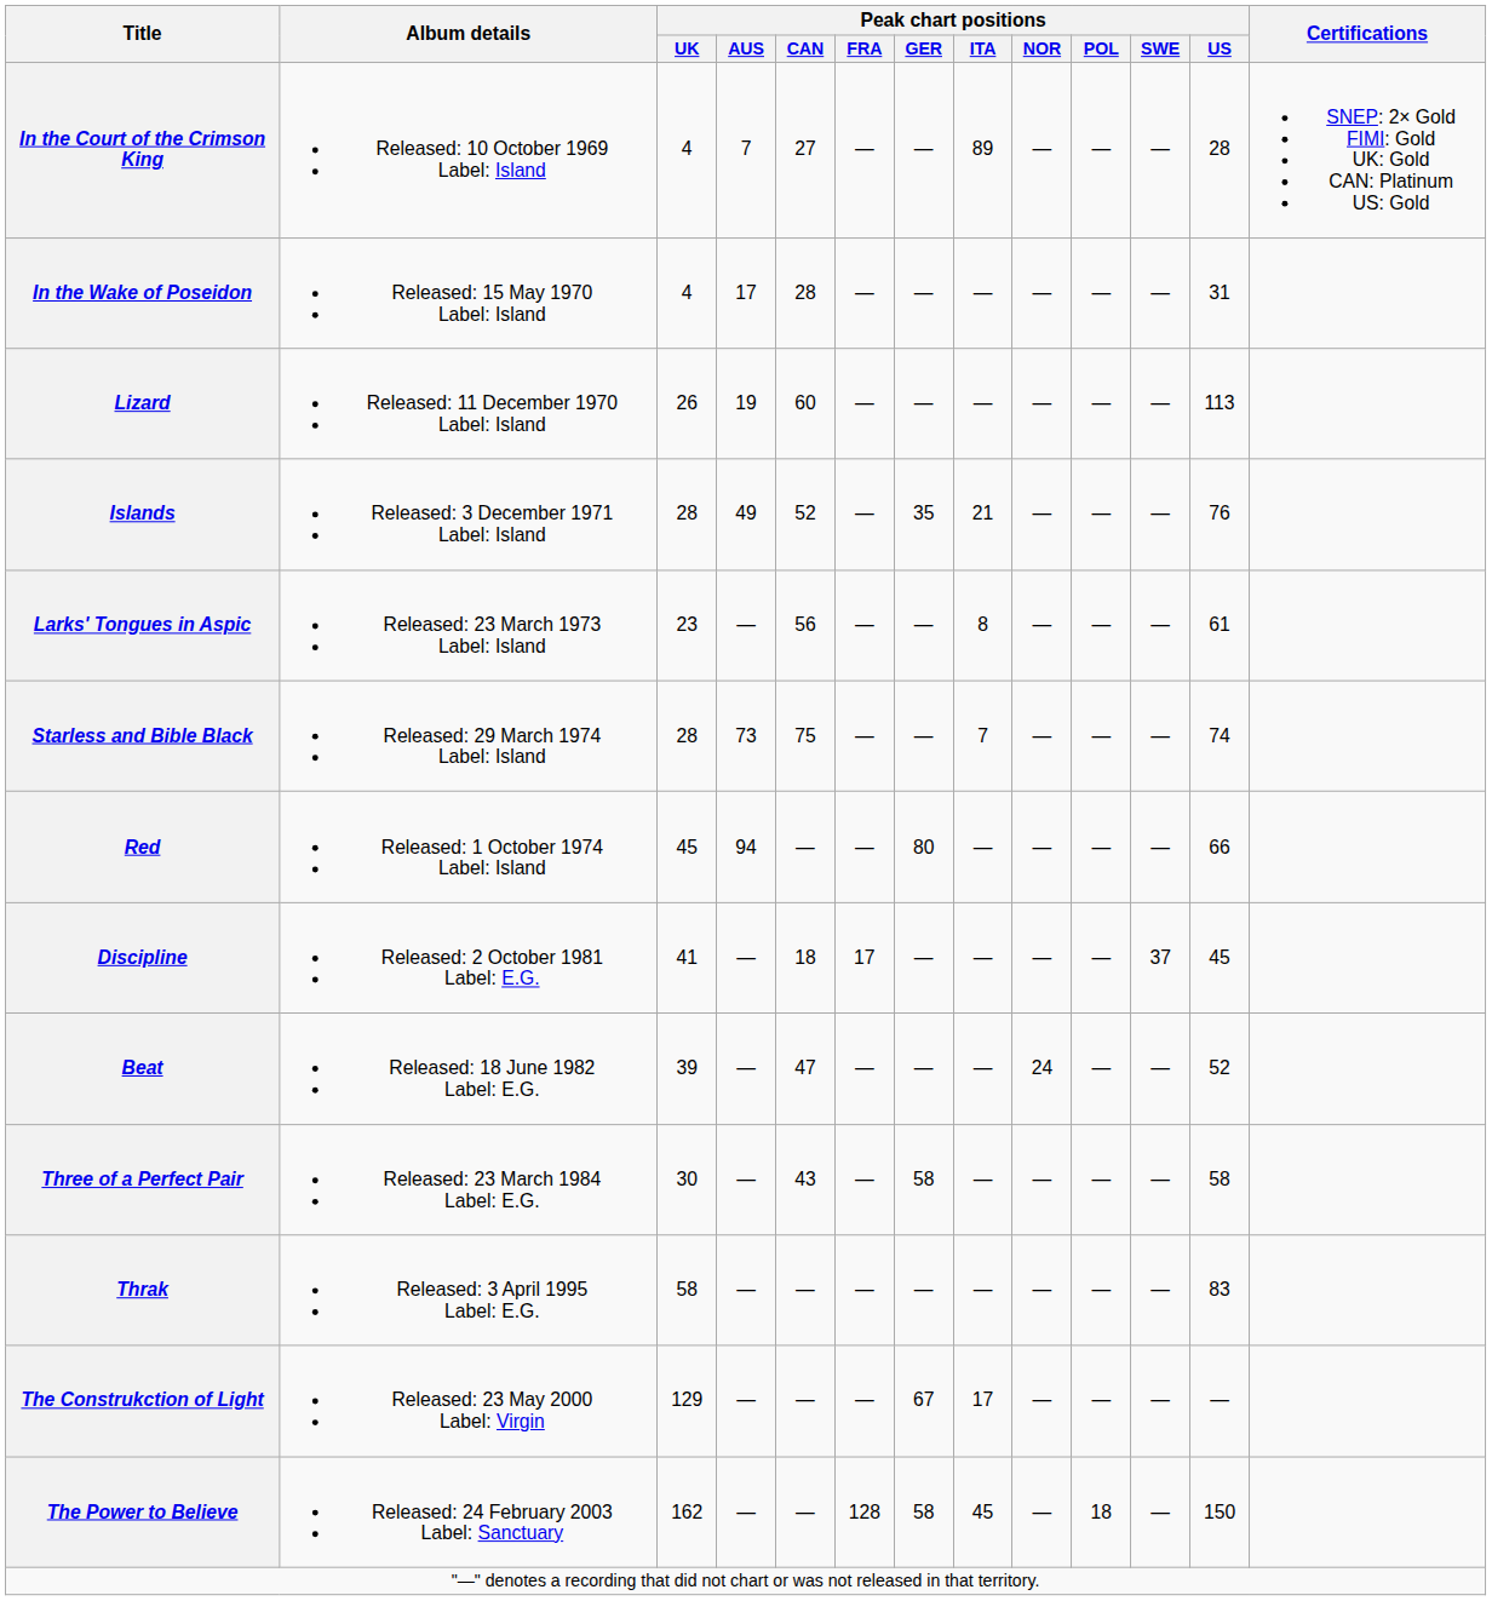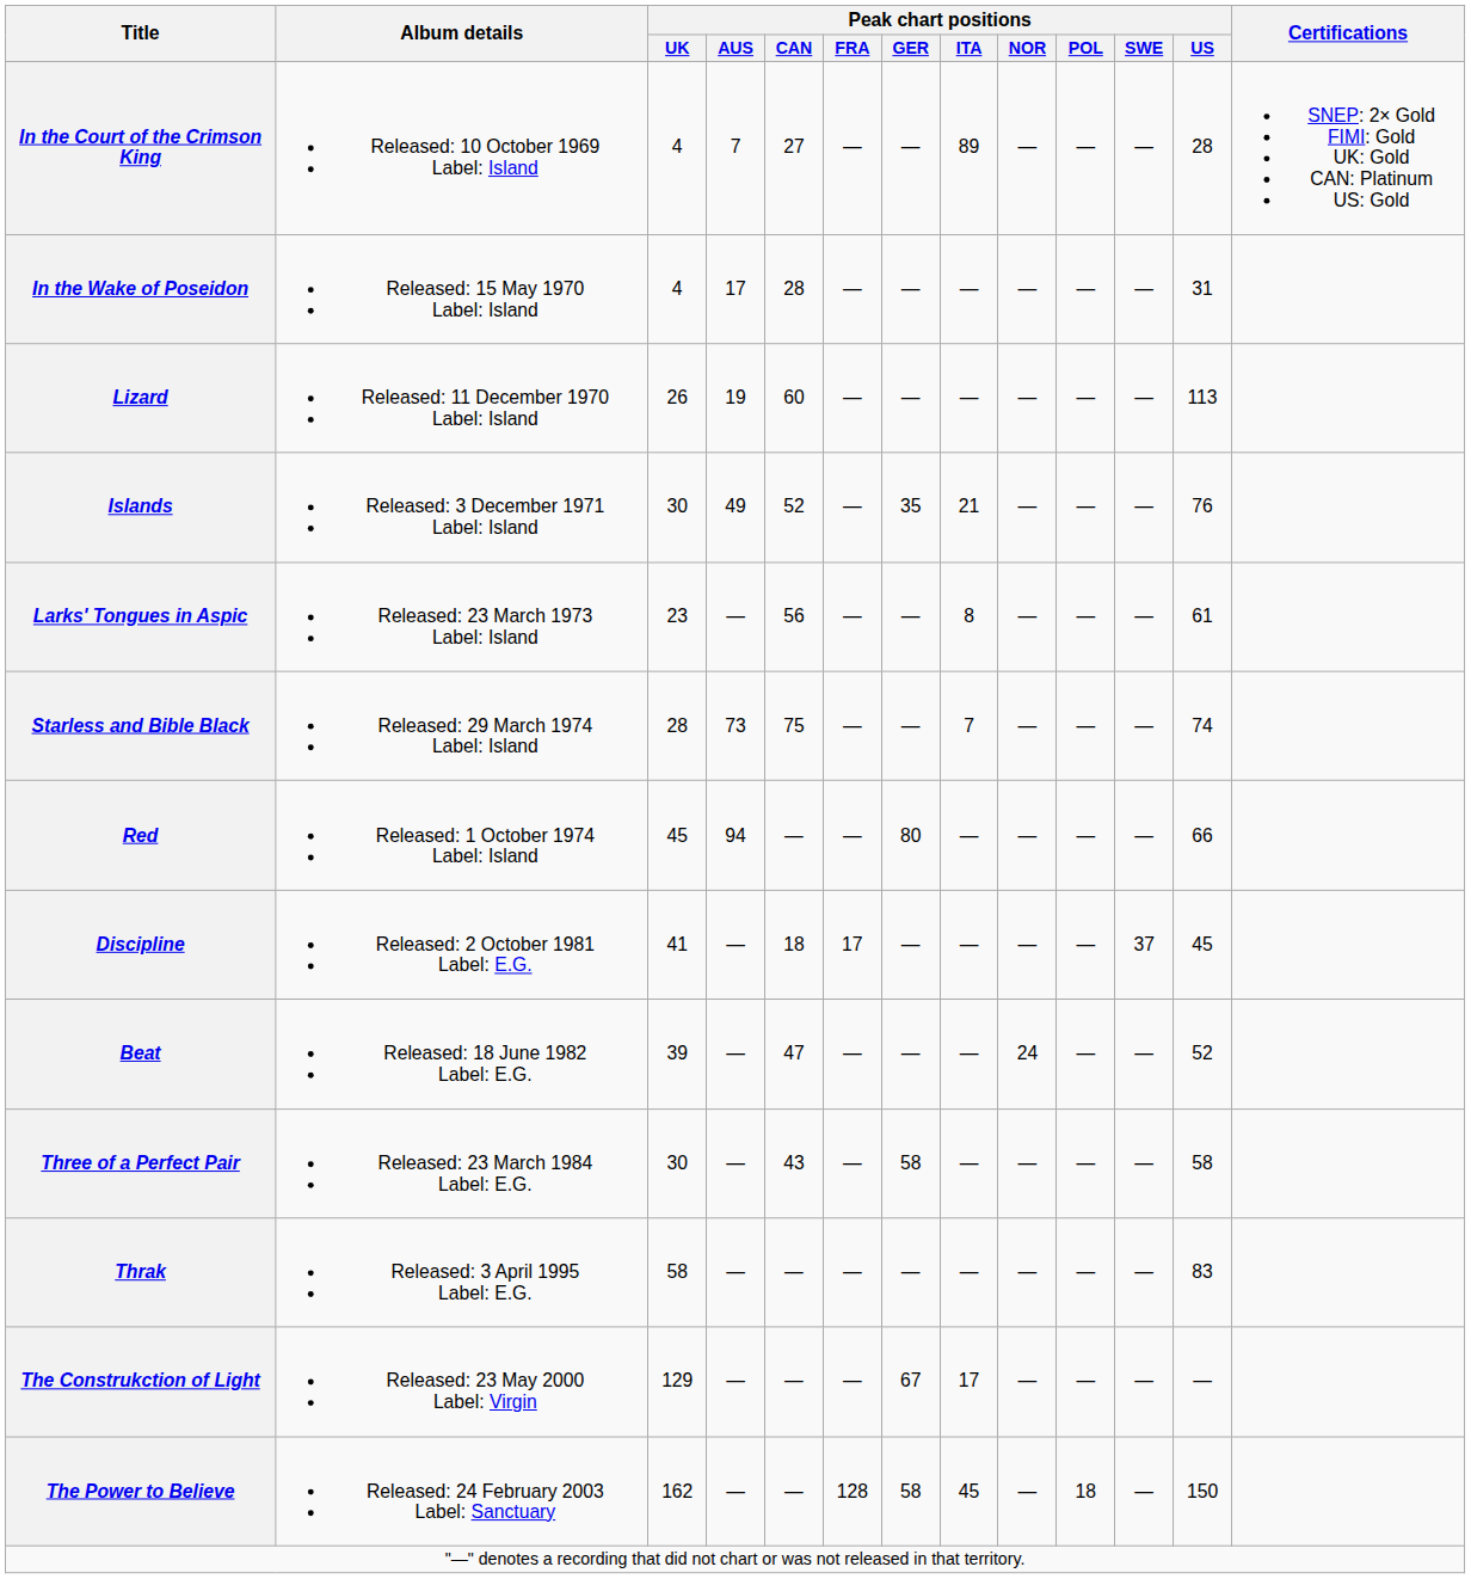Islands | Peak chart positions / UK: 28 -> 30
